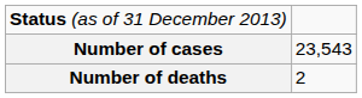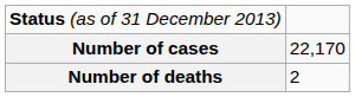Number of cases | column 2: 23,543 -> 22,170
